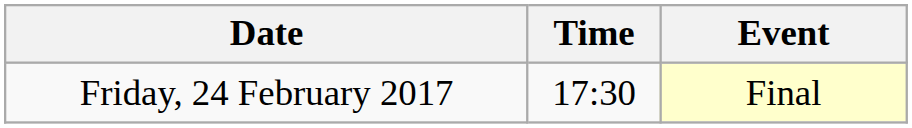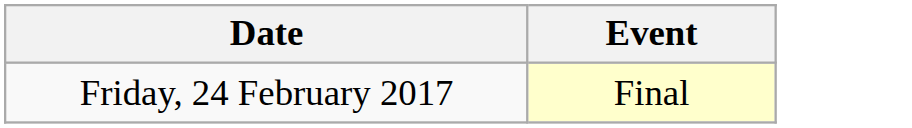- column: Time | 17:30
